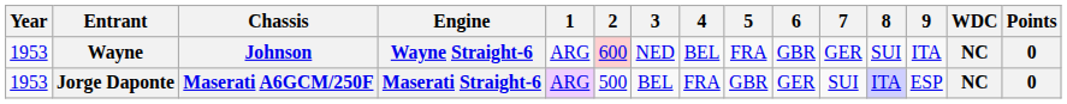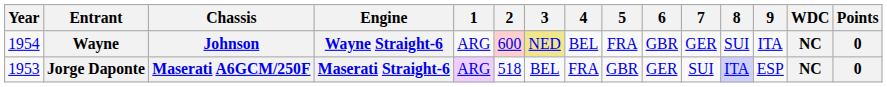Wayne | Year: 1953 -> 1954
Wayne | 3: no background -> khaki background
Jorge Daponte | 2: 500 -> 518
